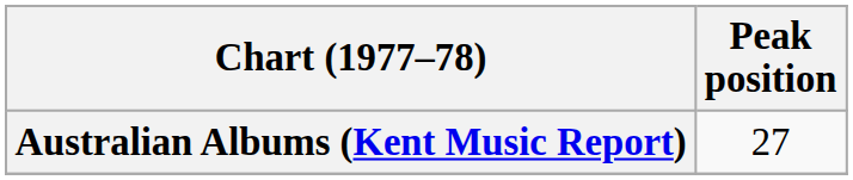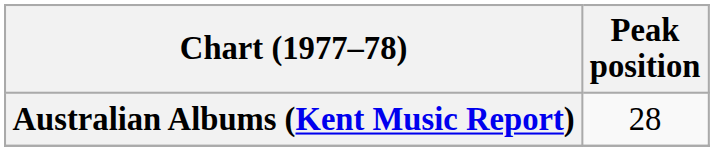Australian Albums (Kent Music Report) | Peak position: 27 -> 28
